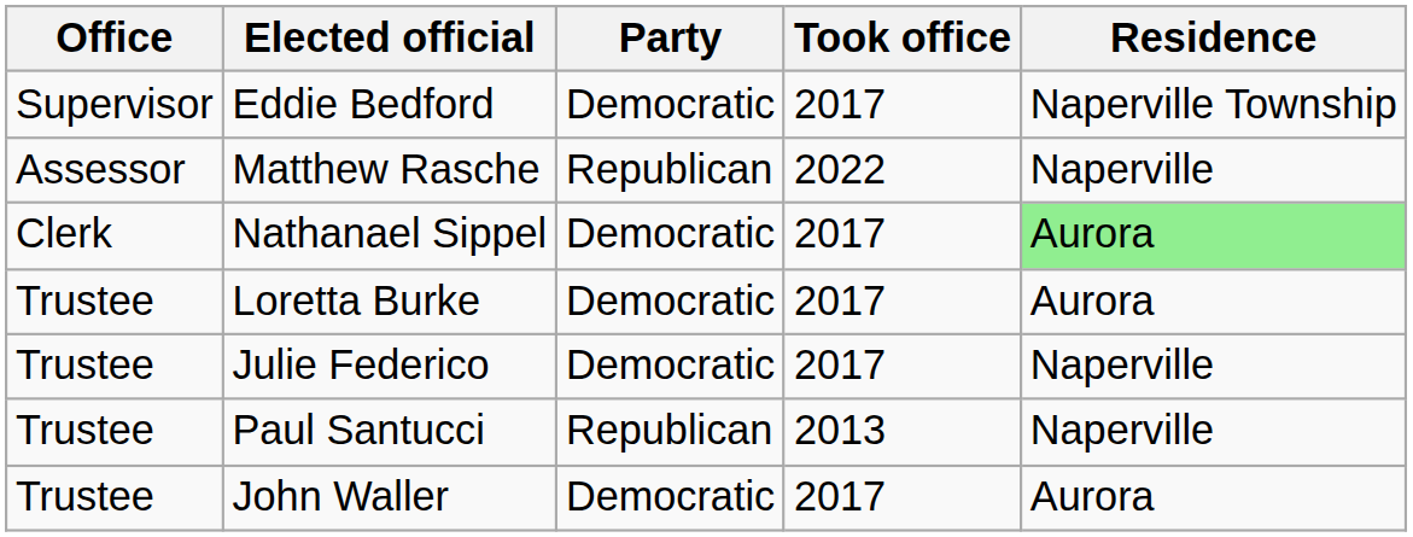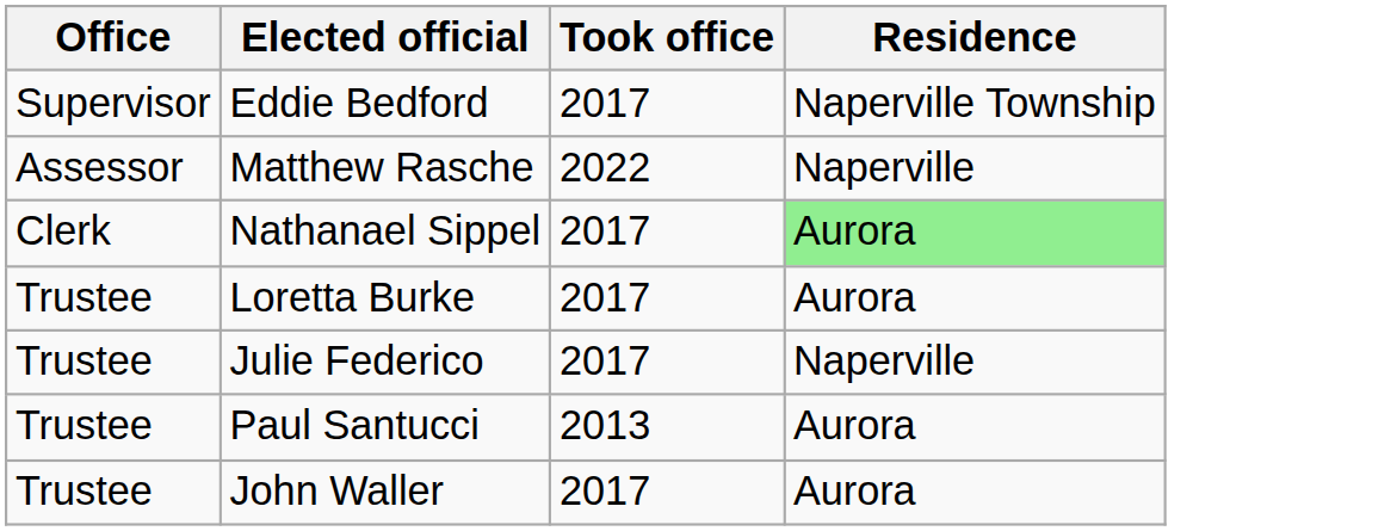- column: Party | Democratic | Republican | Democratic | Democratic | Democratic | Republican | Democratic
Paul Santucci | Residence: Naperville -> Aurora
